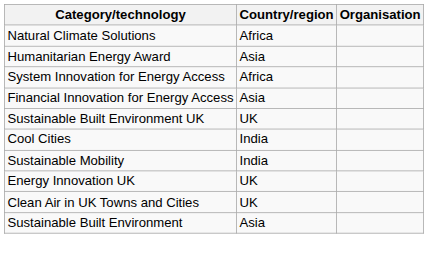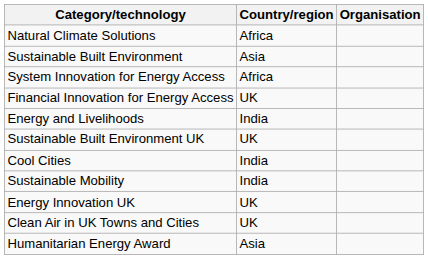rows swapped: Humanitarian Energy Award <-> Sustainable Built Environment
Financial Innovation for Energy Access | Country/region: Asia -> UK
+ row: Energy and Livelihoods | India
